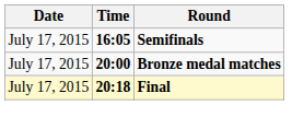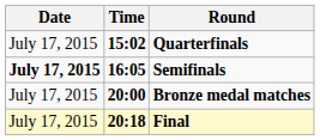+ row: July 17, 2015 | 15:02 | Quarterfinals
Semifinals | Date: normal -> bold
